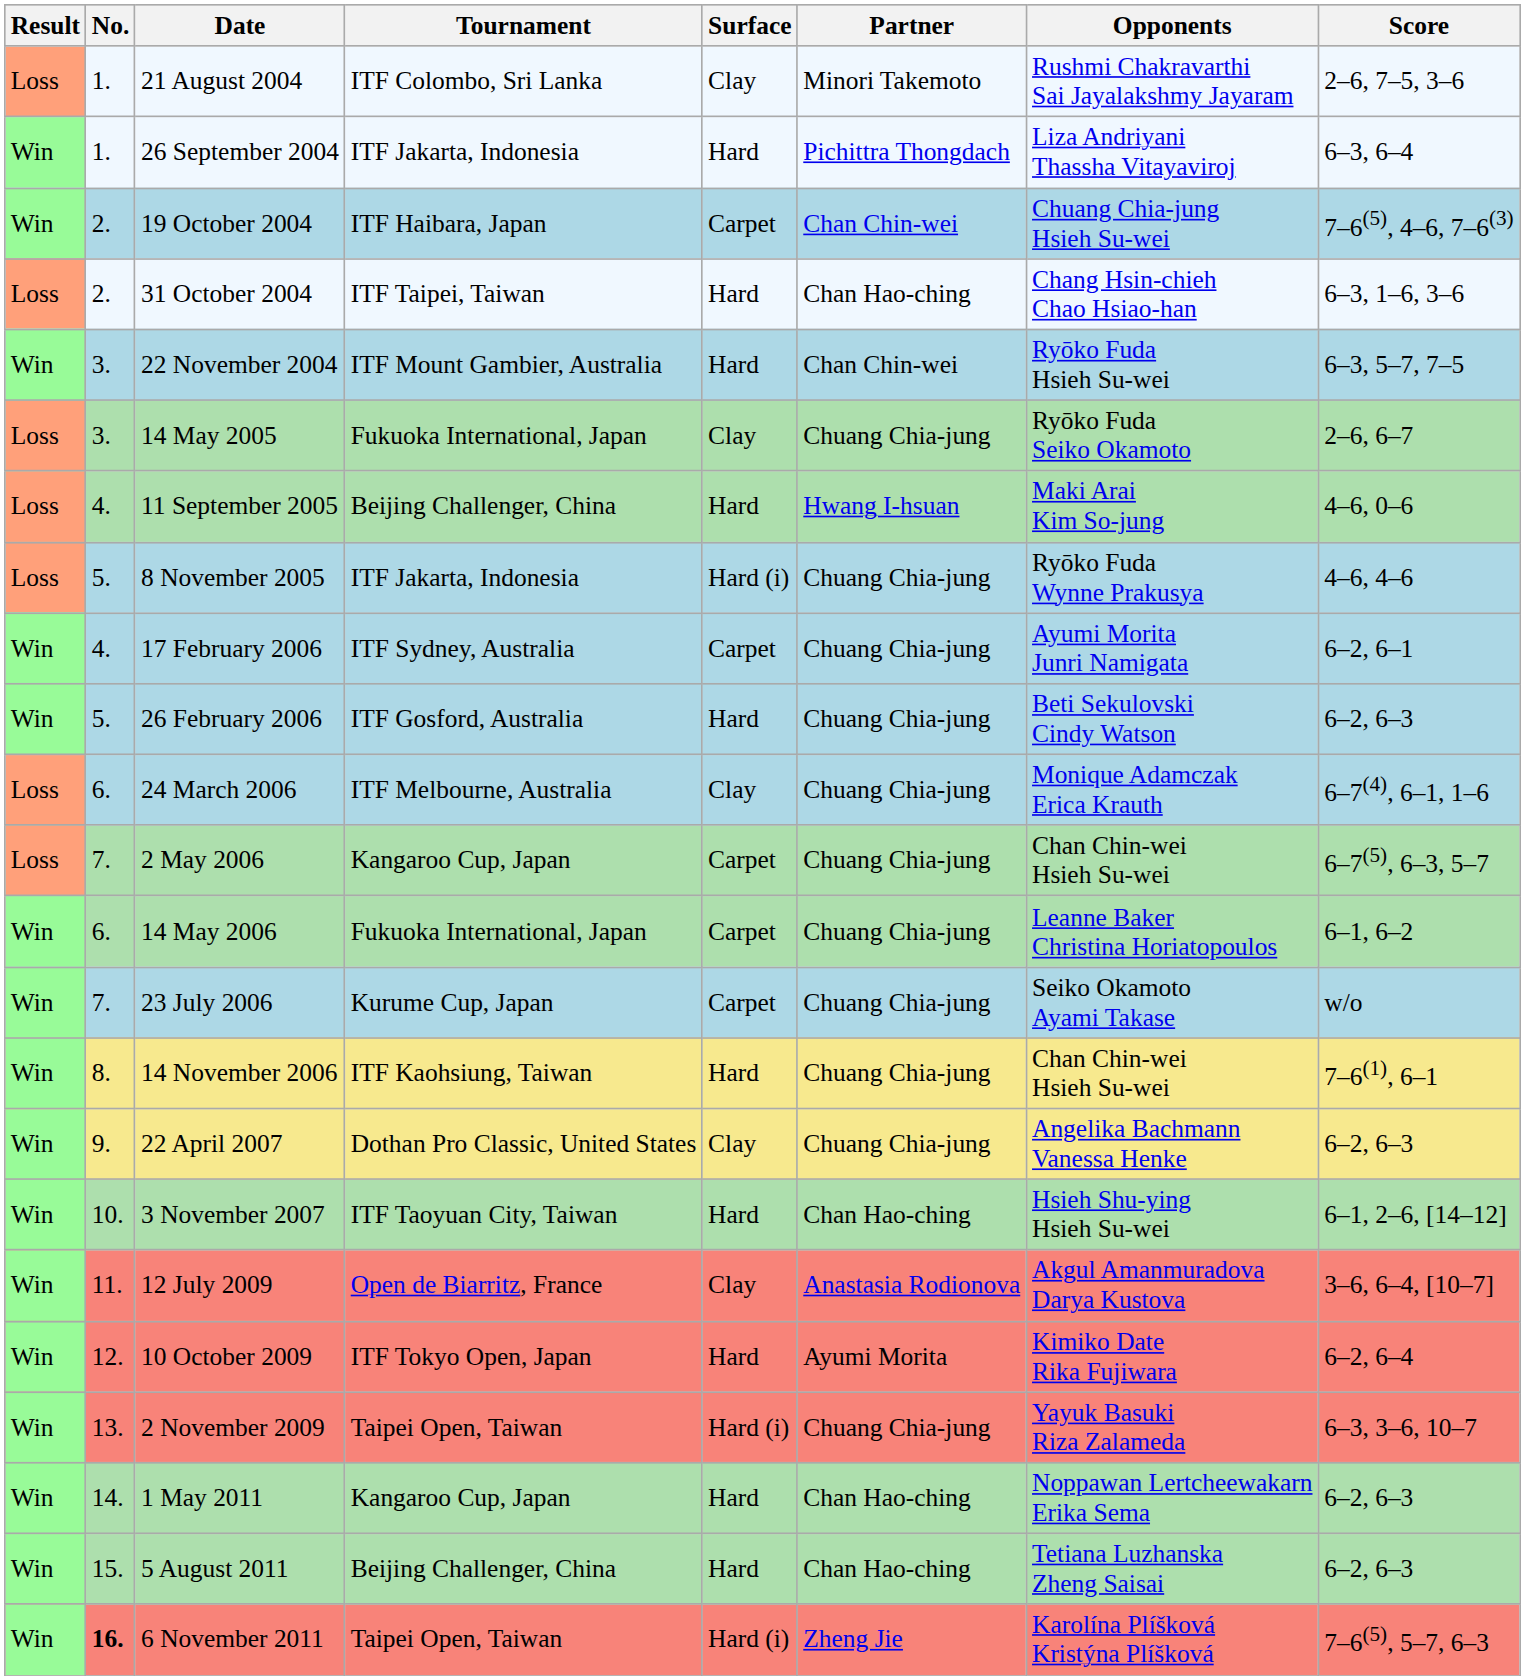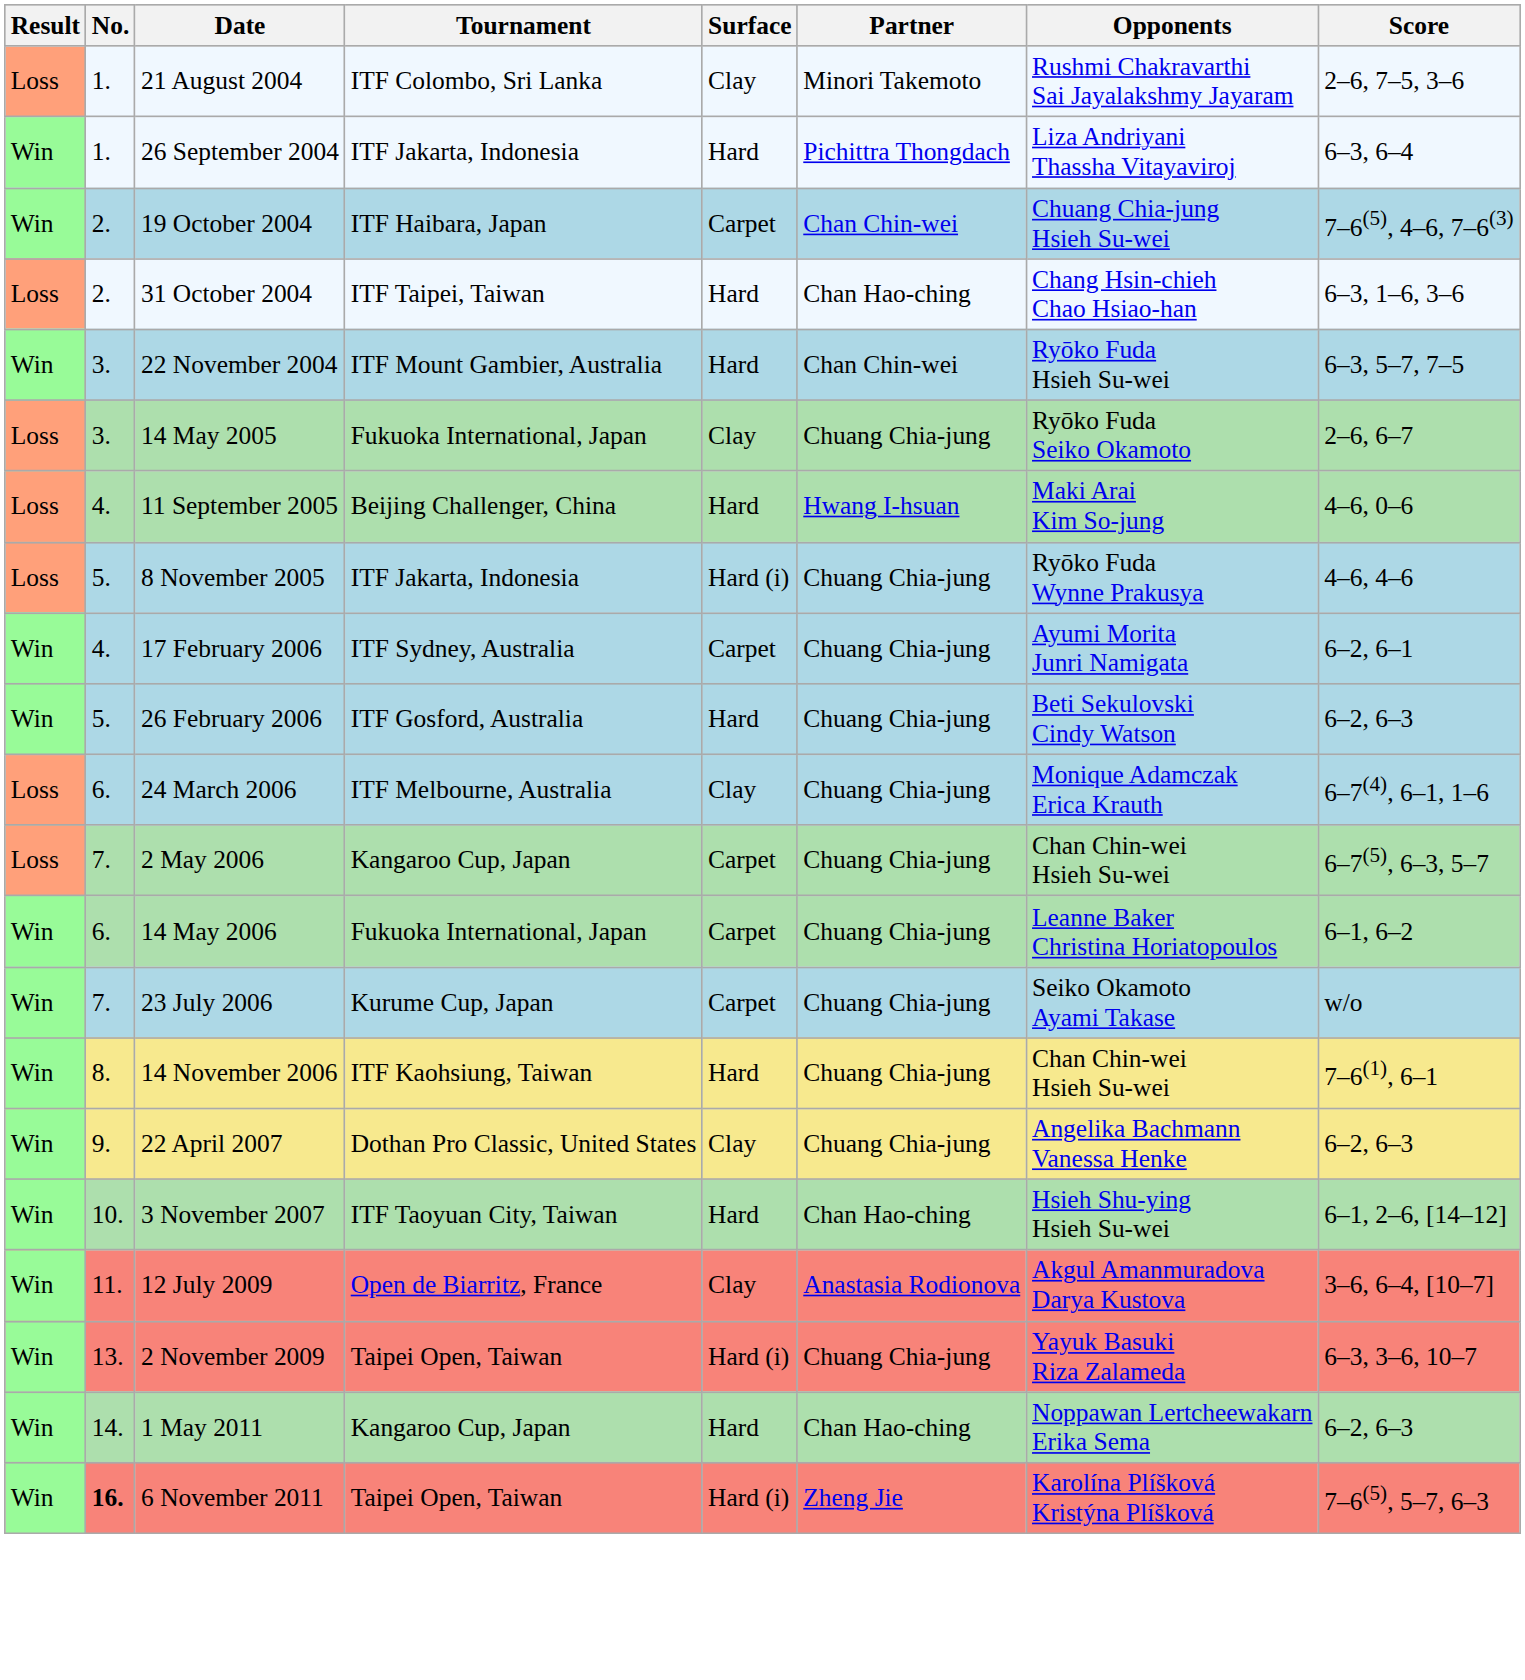- row: Win | 12. | 10 October 2009 | ITF Tokyo Open, Japan | Hard | Ayumi Morita | Kimiko Date Rika Fujiwara | 6–2, 6–4
- row: Win | 15. | 5 August 2011 | Beijing Challenger, China | Hard | Chan Hao-ching | Tetiana Luzhanska Zheng Saisai | 6–2, 6–3
